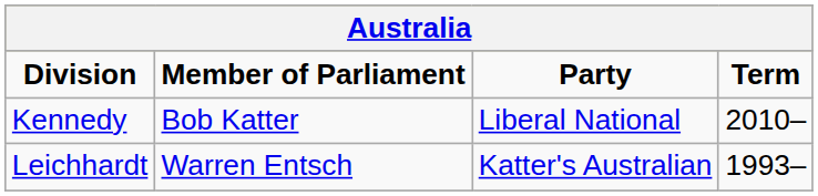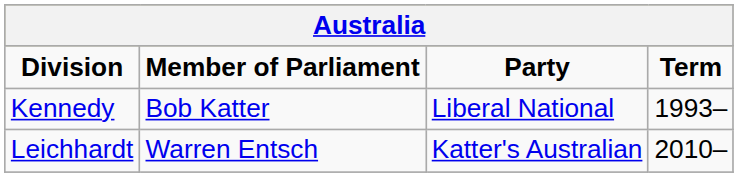Kennedy | Term: 2010– -> 1993–
Leichhardt | Term: 1993– -> 2010–
